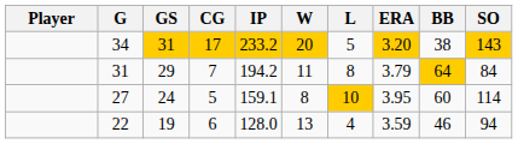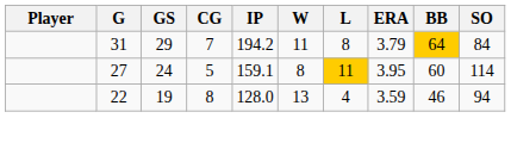- row: 34 | 31 | 17 | 233.2 | 20 | 5 | 3.20 | 38 | 143
27 | L: 10 -> 11
22 | CG: 6 -> 8
